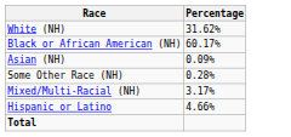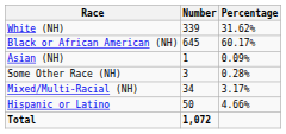+ column: Number | 339 | 645 | 1 | 3 | 34 | 50 | 1,072
